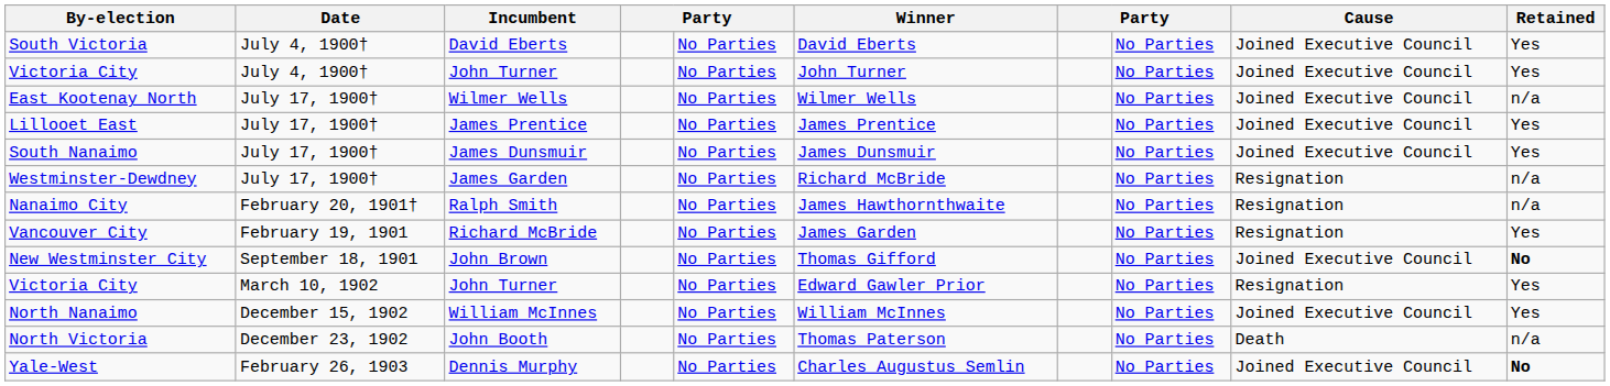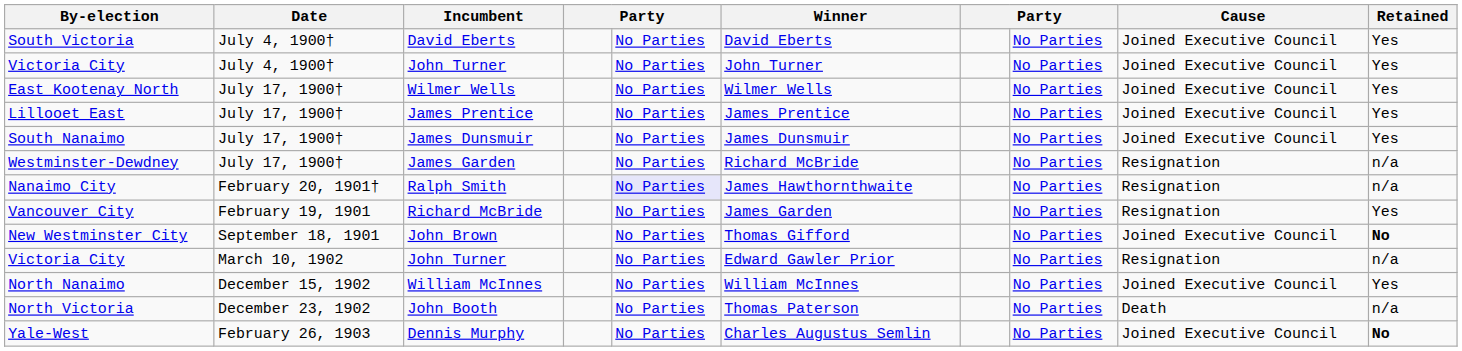East Kootenay North | Retained: n/a -> Yes
Nanaimo City | column 5: no background -> lavender background
Victoria City / March 10, 1902 | Retained: Yes -> n/a
